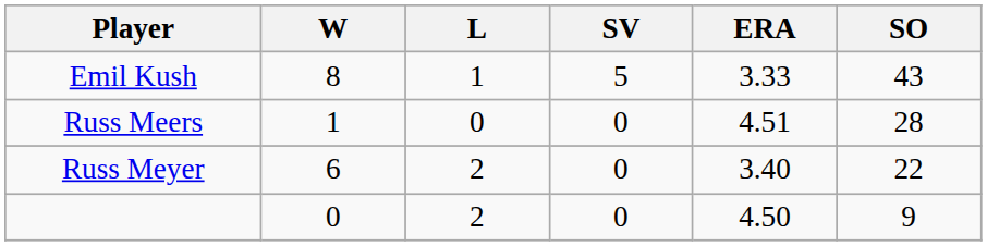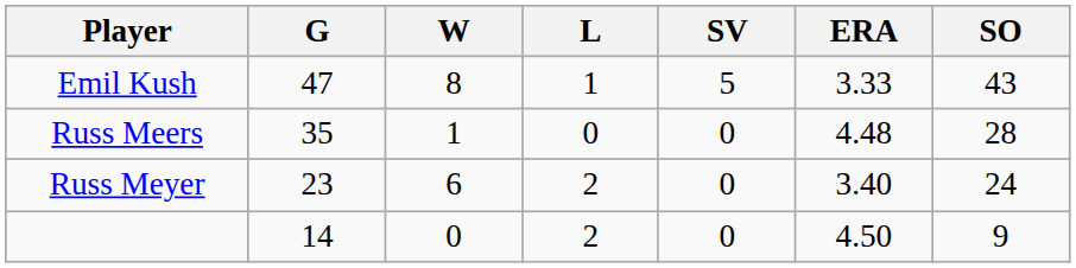+ column: G | 47 | 35 | 23 | 14
Russ Meers | ERA: 4.51 -> 4.48
Russ Meyer | SO: 22 -> 24
